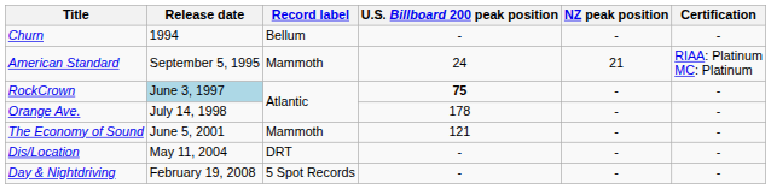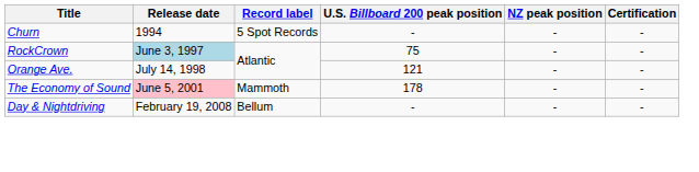Churn | Record label: Bellum -> 5 Spot Records
- row: American Standard | September 5, 1995 | Mammoth | 24 | 21 | RIAA: Platinum MC: Platinum
RockCrown | U.S. Billboard 200 peak position: bold -> normal
Orange Ave. | U.S. Billboard 200 peak position: 178 -> 121
The Economy of Sound | Release date: no background -> pink background
The Economy of Sound | U.S. Billboard 200 peak position: 121 -> 178
- row: Dis/Location | May 11, 2004 | DRT | - | - | -
Day & Nightdriving | Record label: 5 Spot Records -> Bellum
